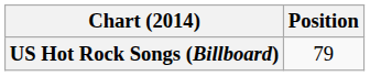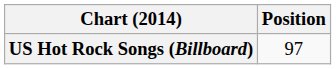US Hot Rock Songs (Billboard) | Position: 79 -> 97
